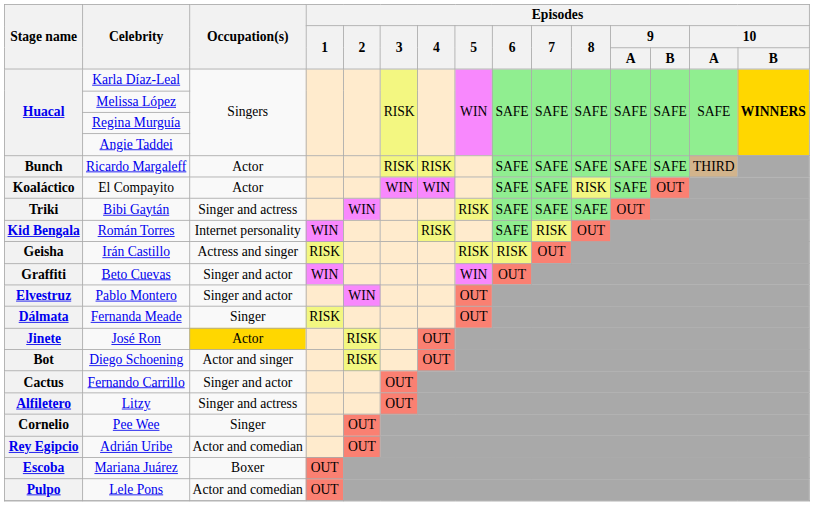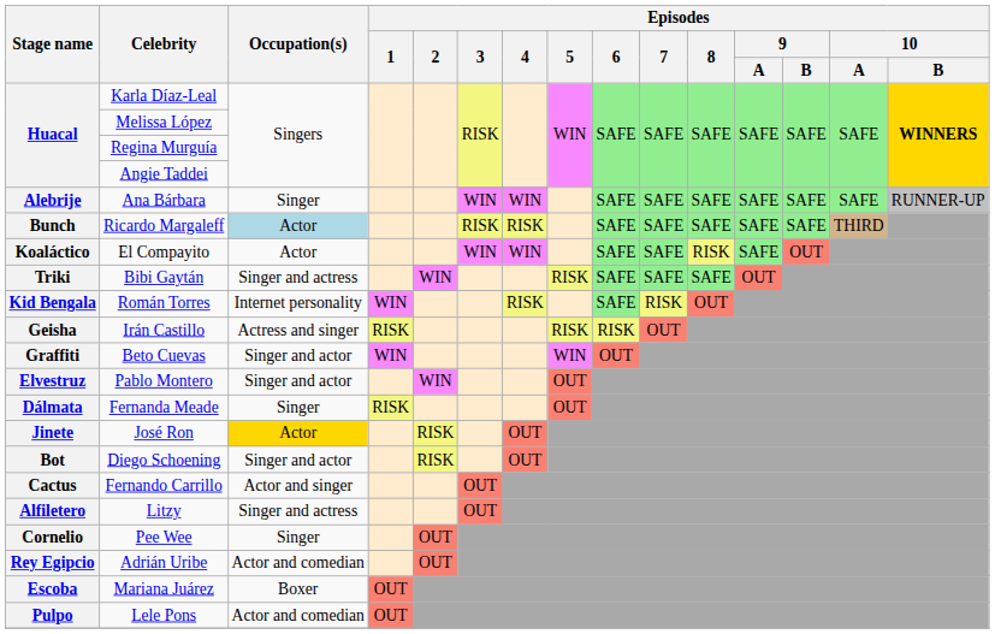+ row: Alebrije | Ana Bárbara | Singer | WIN | WIN | SAFE | SAFE | SAFE | SAFE | SAFE | SAFE | RUNNER-UP
Ricardo Margaleff | Occupation(s): no background -> lightblue background
Diego Schoening | Occupation(s): Actor and singer -> Singer and actor
Fernando Carrillo | Occupation(s): Singer and actor -> Actor and singer
